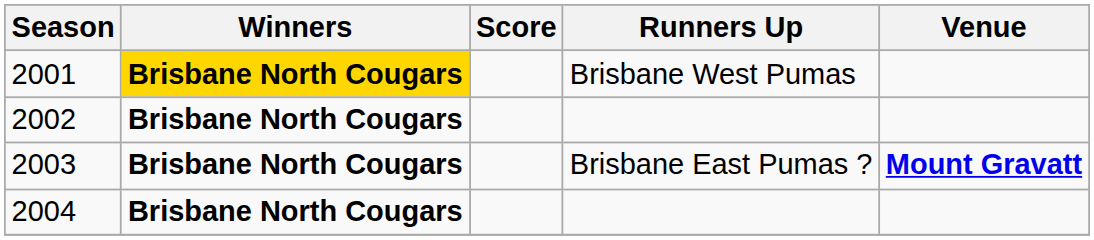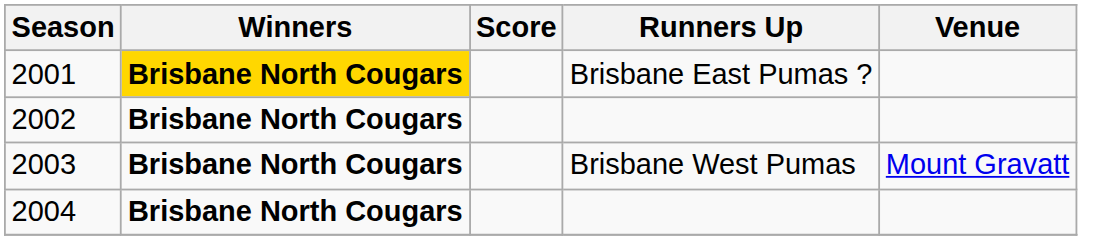2001 | Runners Up: Brisbane West Pumas -> Brisbane East Pumas ?
2003 | Runners Up: Brisbane East Pumas ? -> Brisbane West Pumas
2003 | Venue: bold -> normal
